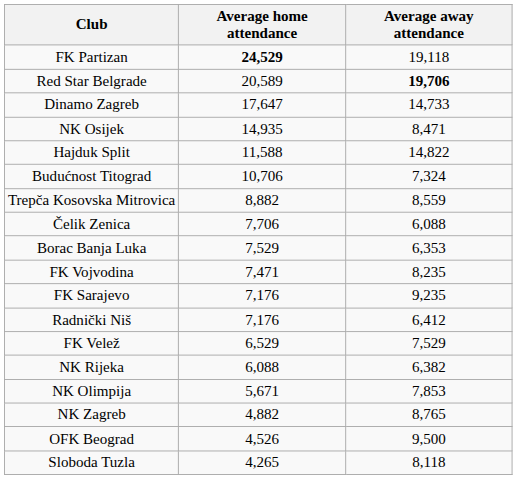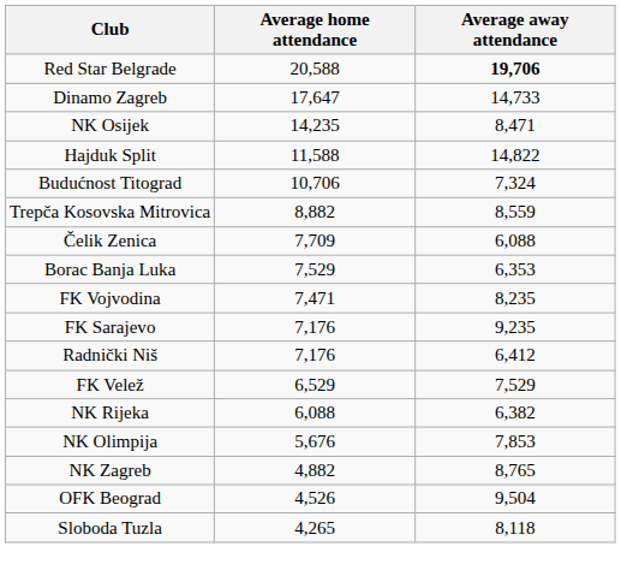- row: FK Partizan | 24,529 | 19,118
Red Star Belgrade | Average home attendance: 20,589 -> 20,588
NK Osijek | Average home attendance: 14,935 -> 14,235
Čelik Zenica | Average home attendance: 7,706 -> 7,709
NK Olimpija | Average home attendance: 5,671 -> 5,676
OFK Beograd | Average away attendance: 9,500 -> 9,504
